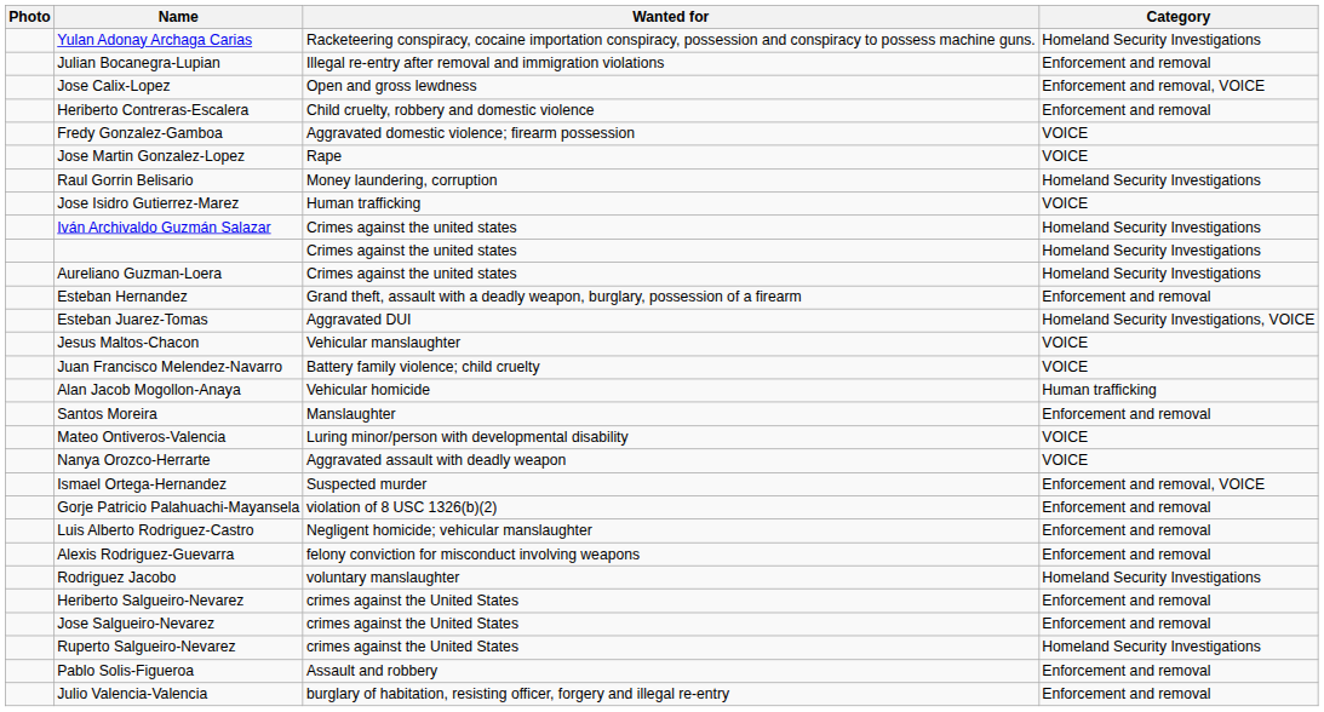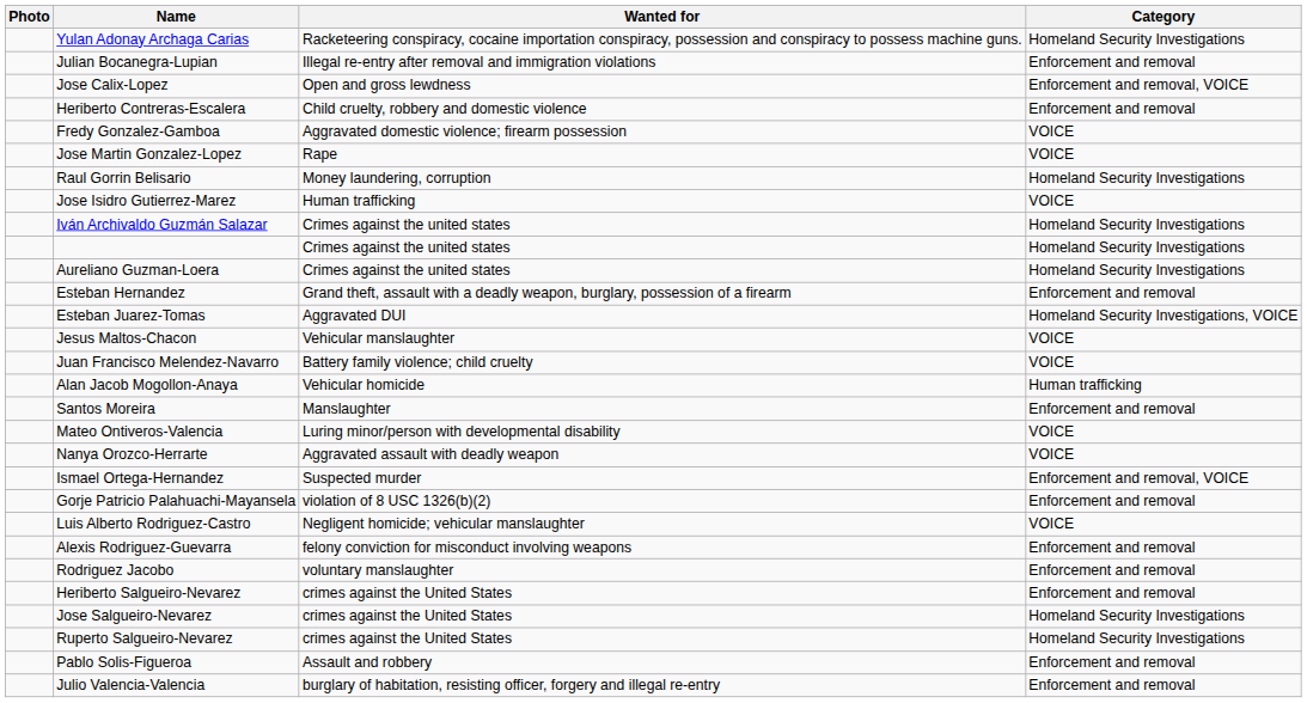Luis Alberto Rodriguez-Castro | Category: Enforcement and removal -> VOICE
Rodriguez Jacobo | Category: Homeland Security Investigations -> Enforcement and removal
Jose Salgueiro-Nevarez | Category: Enforcement and removal -> Homeland Security Investigations
